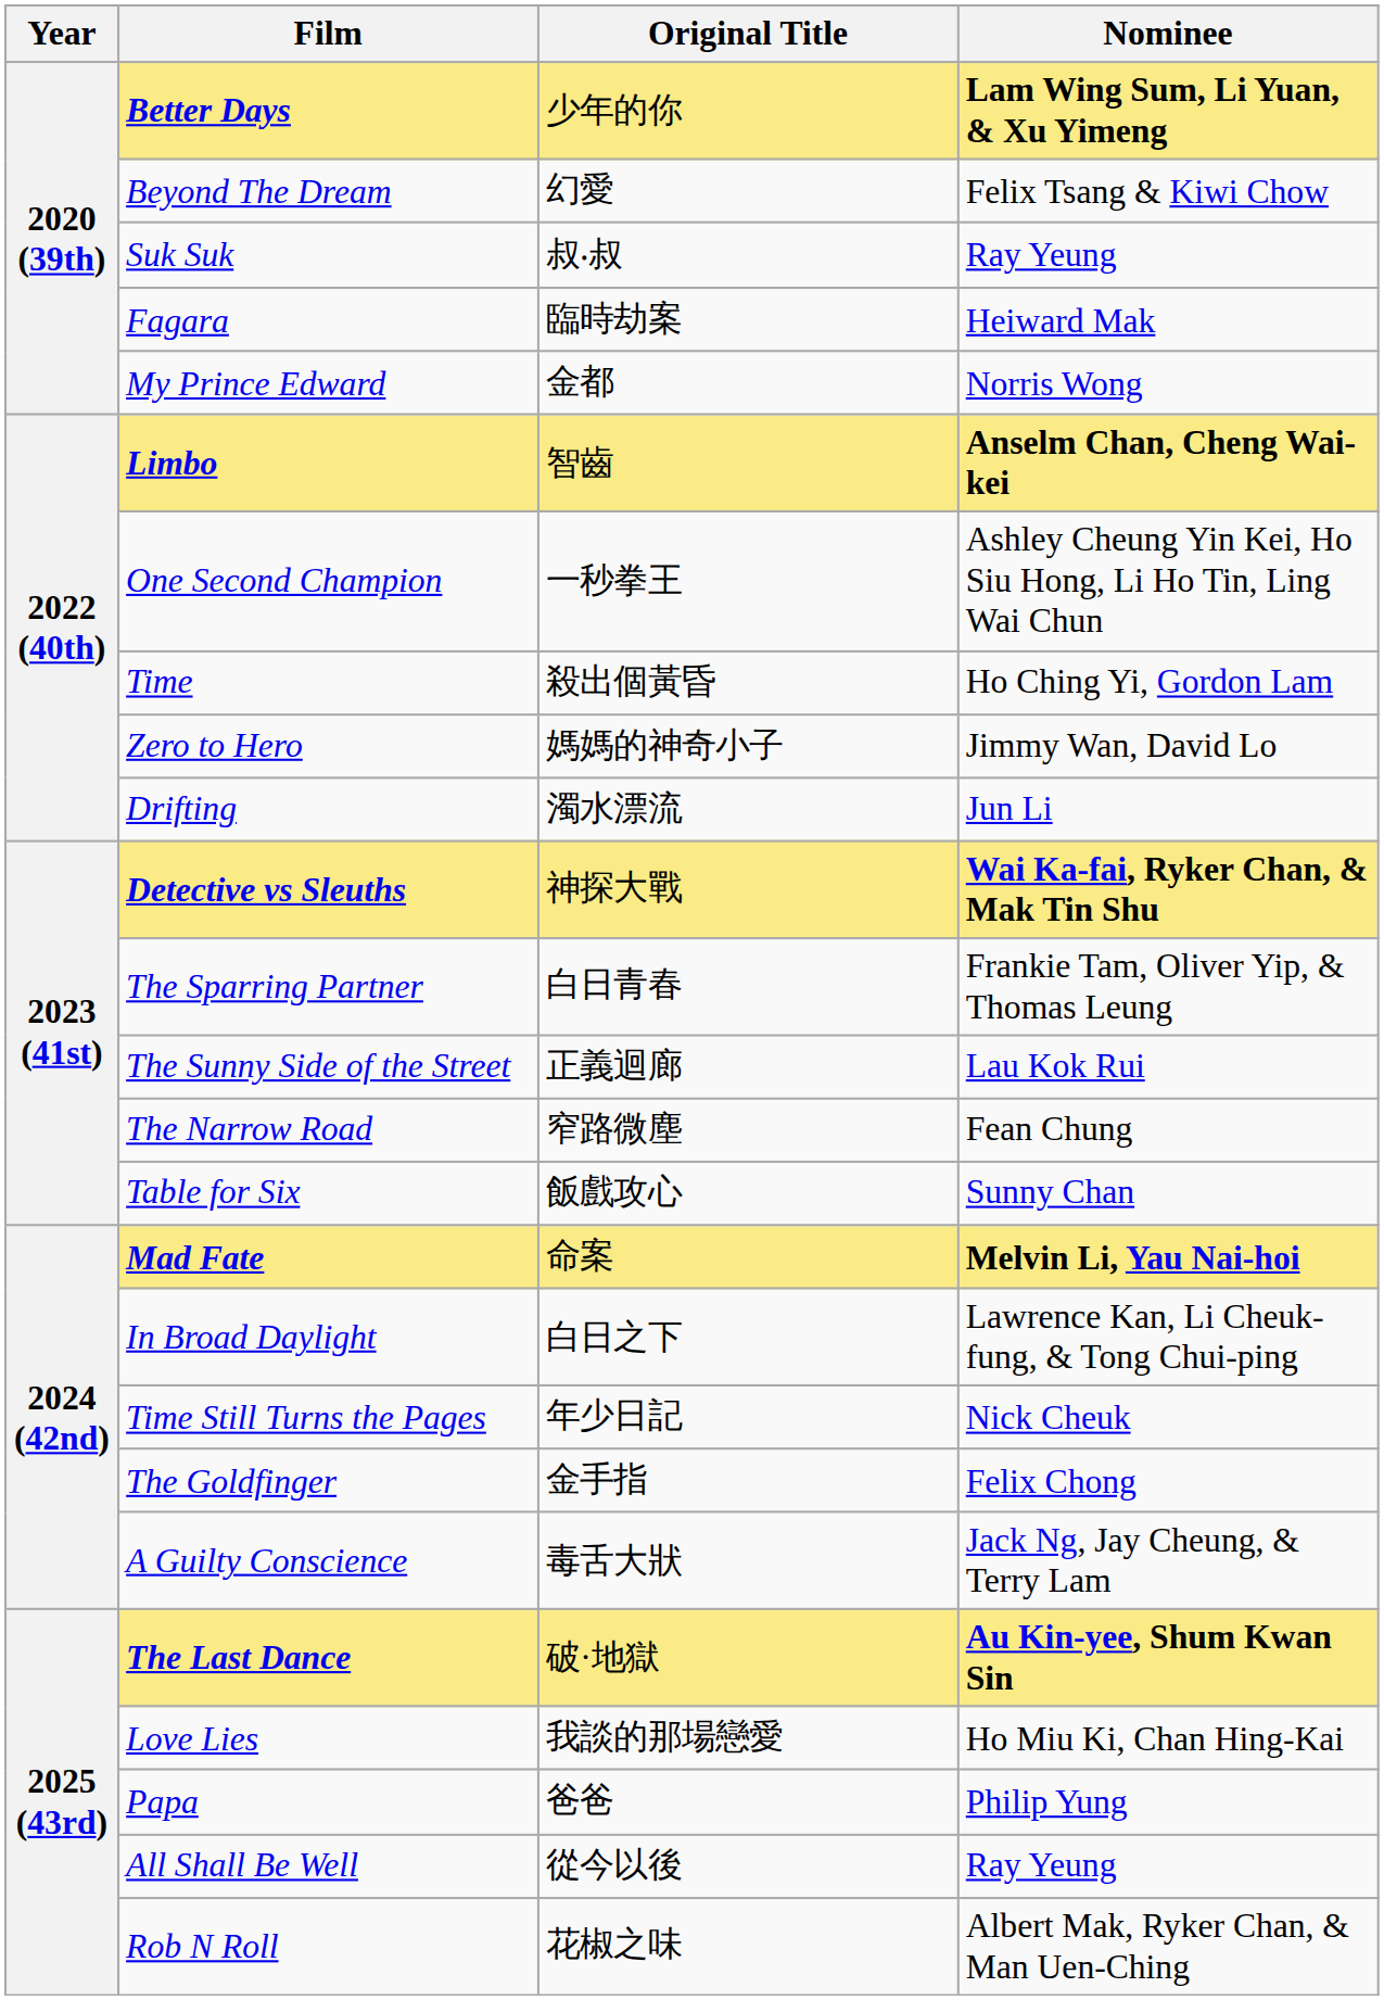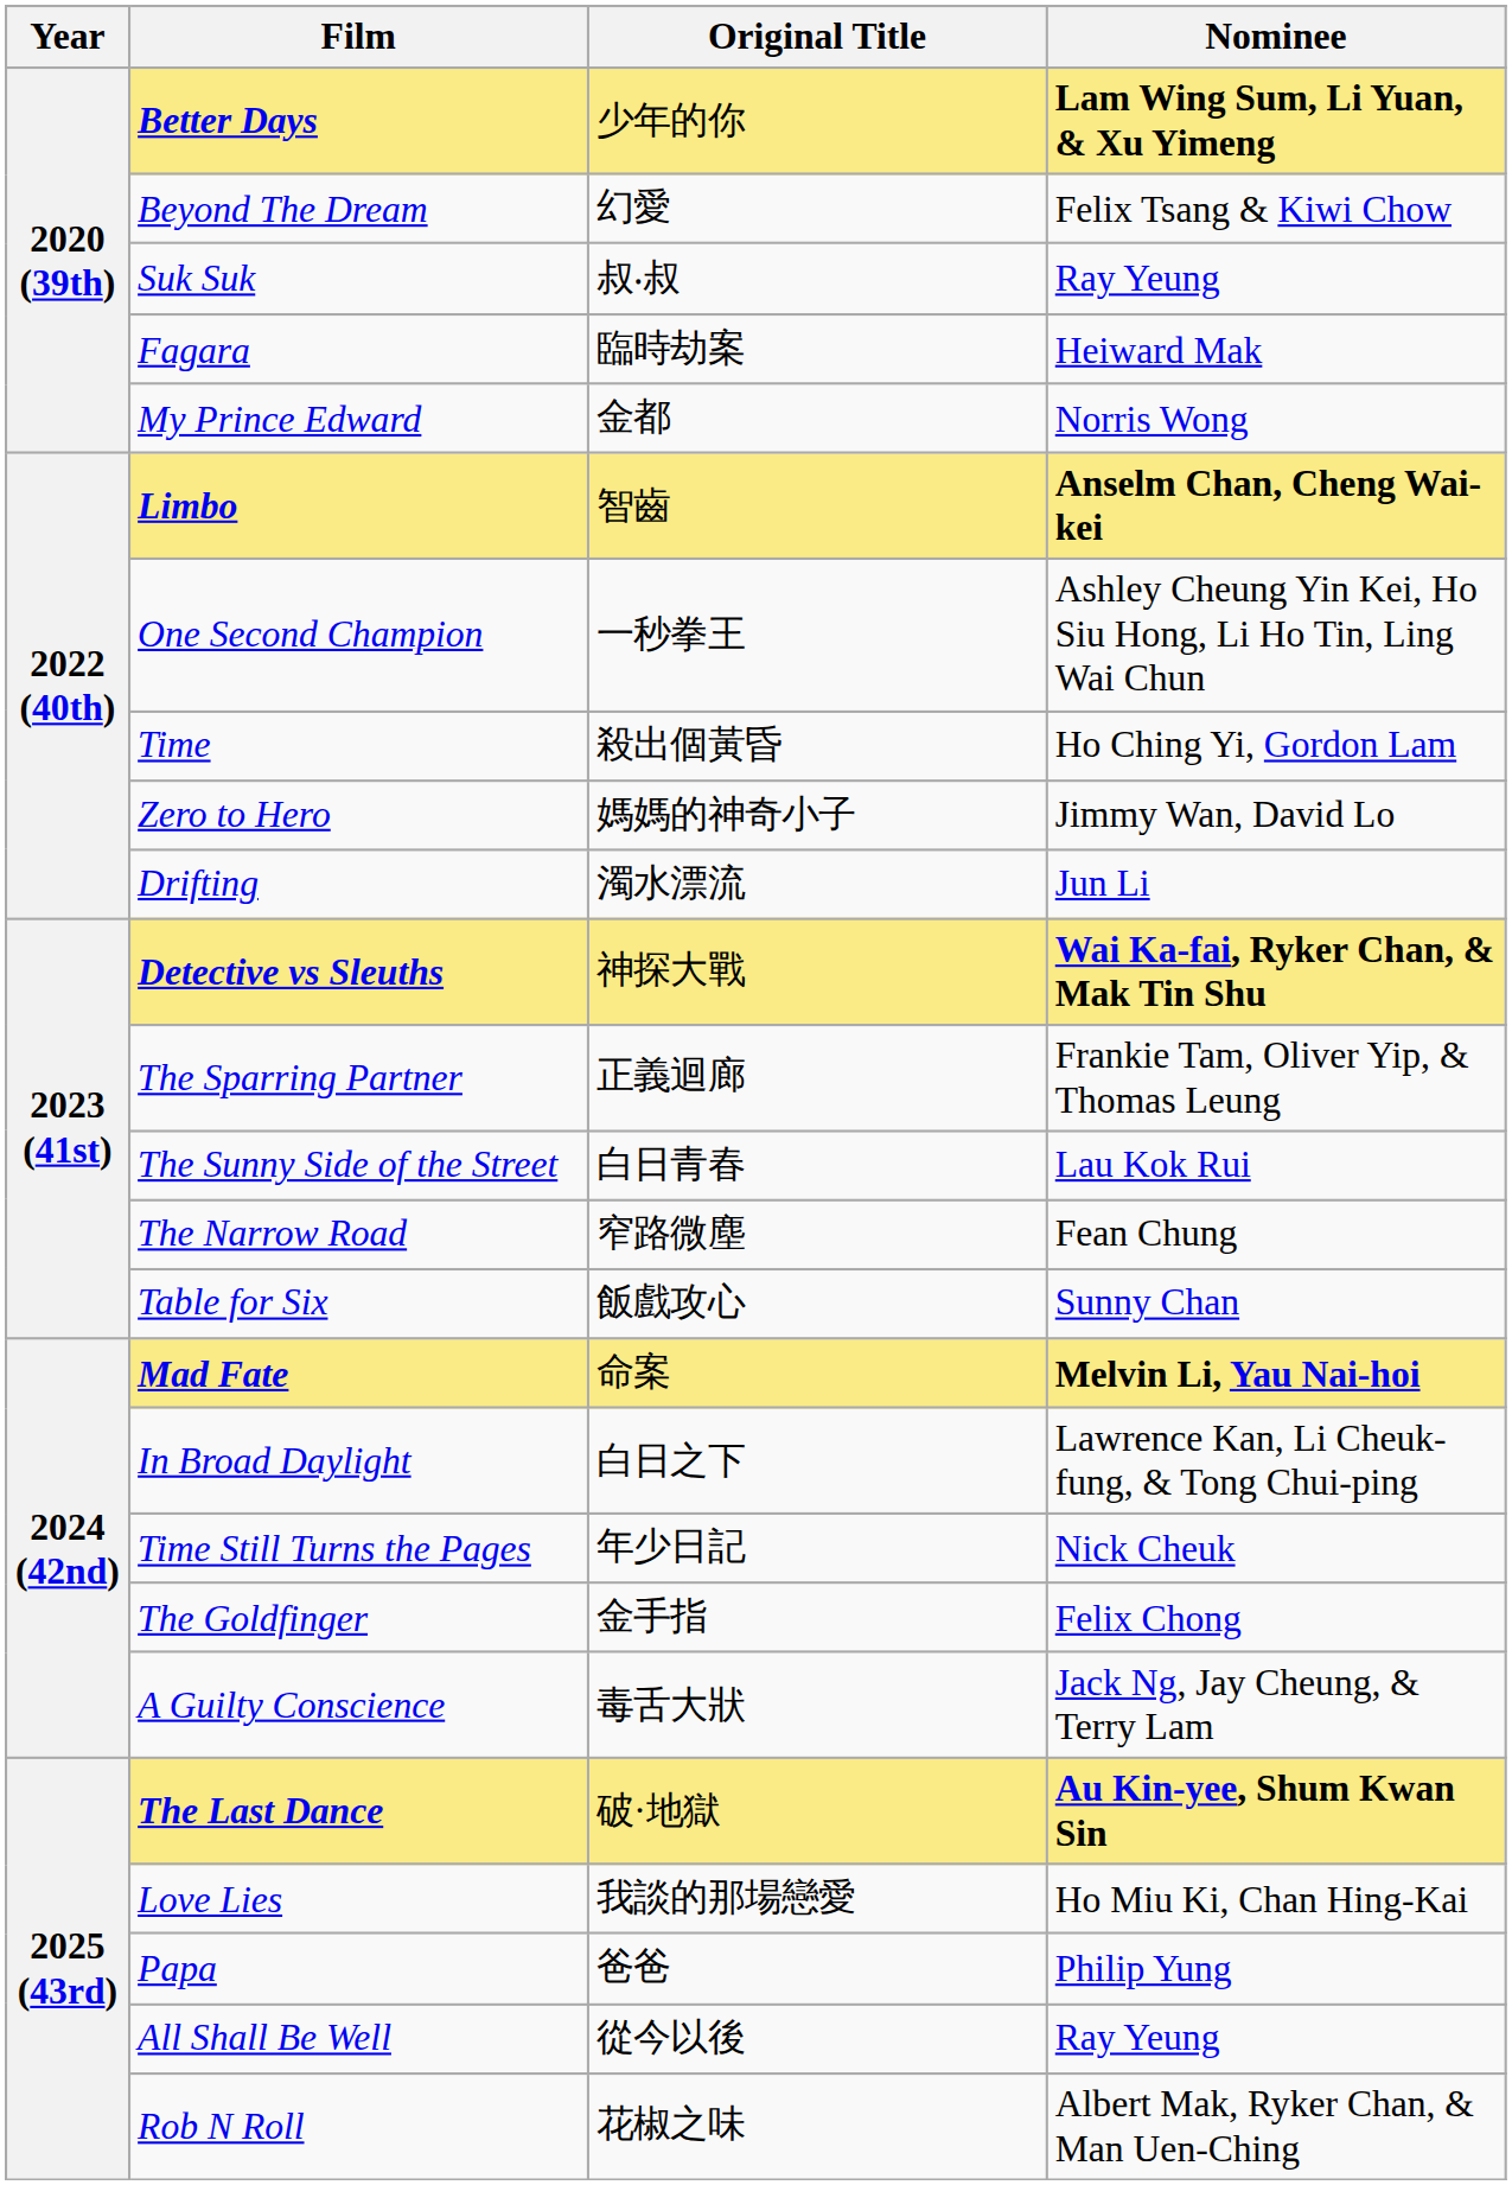The Sparring Partner | Original Title: 白日青春 -> 正義迴廊
The Sunny Side of the Street | Original Title: 正義迴廊 -> 白日青春
